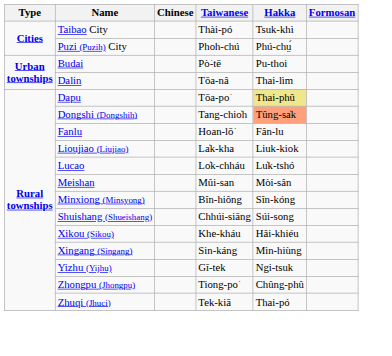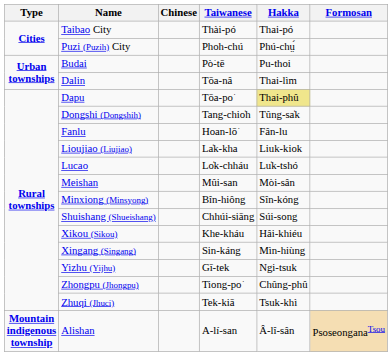Taibao City | Hakka: Tsuk-khì -> Thai-pó
Dongshi (Dongshih) | Hakka: lightsalmon background -> no background
Zhuqi (Jhuci) | Hakka: Thai-pó -> Tsuk-khì
+ row: Mountain indigenous township | Alishan | A-lí-san | Â-lî-sân | PsoseonganaTsou
